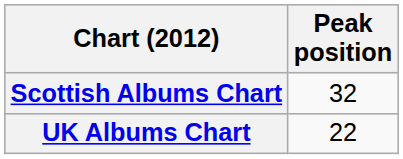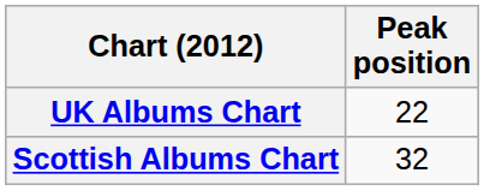rows swapped: Scottish Albums Chart <-> UK Albums Chart
